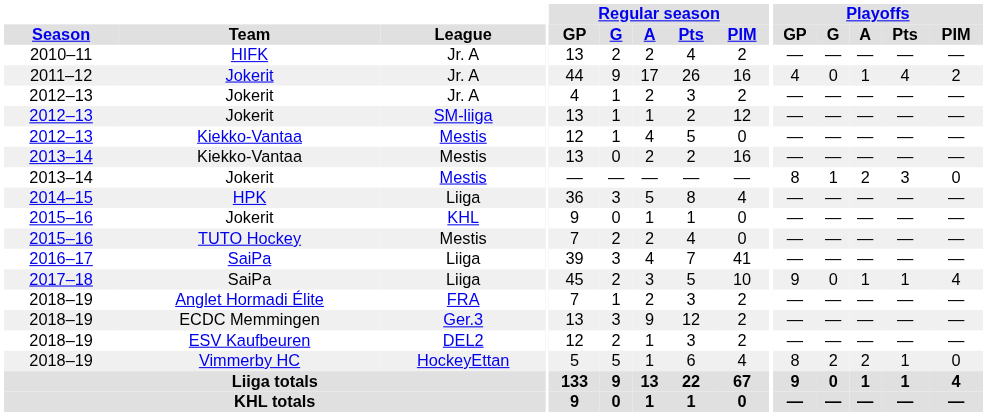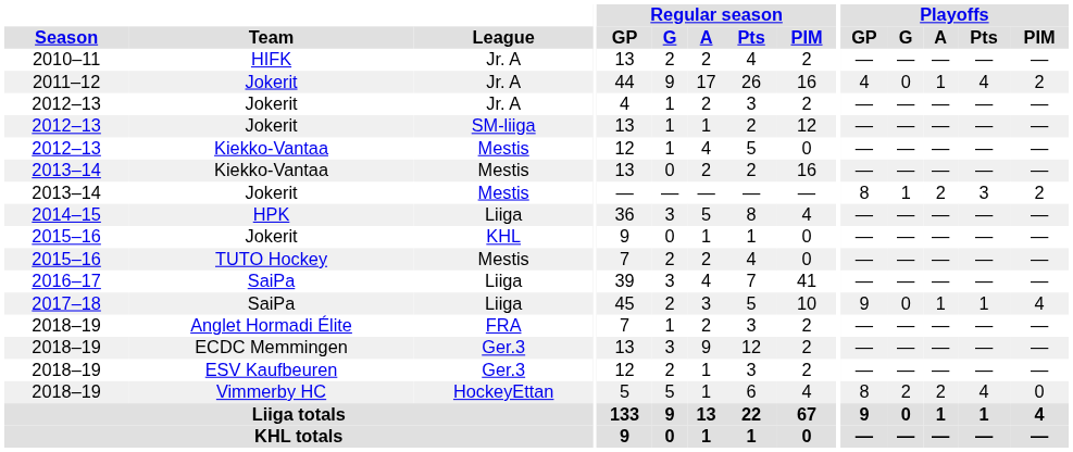2013–14 / Jokerit | Playoffs / PIM: 0 -> 2
ESV Kaufbeuren | League: DEL2 -> Ger.3
Vimmerby HC | Playoffs / Pts: 1 -> 4
